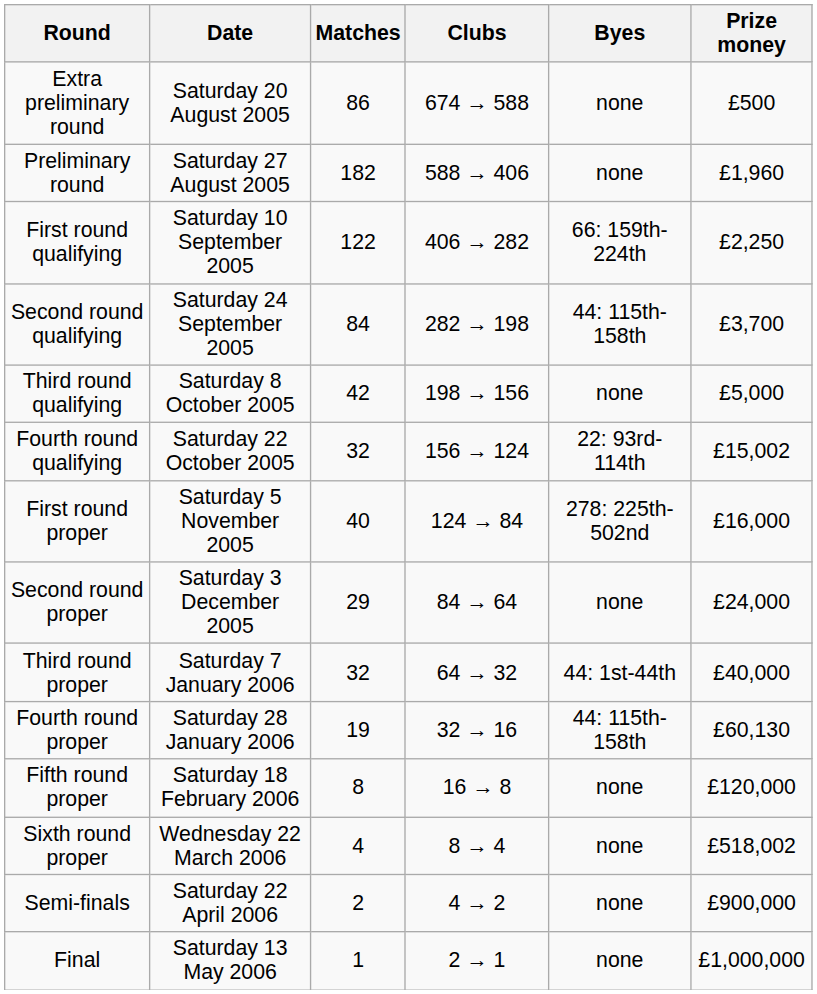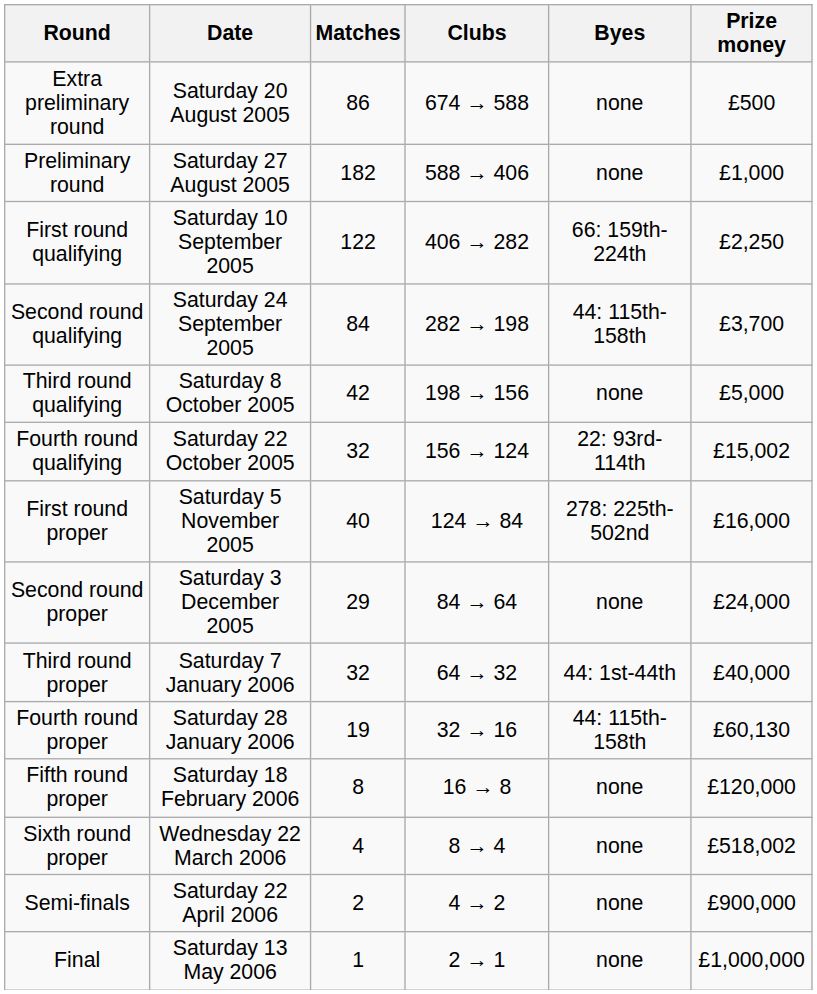Preliminary round | Prize money: £1,960 -> £1,000
